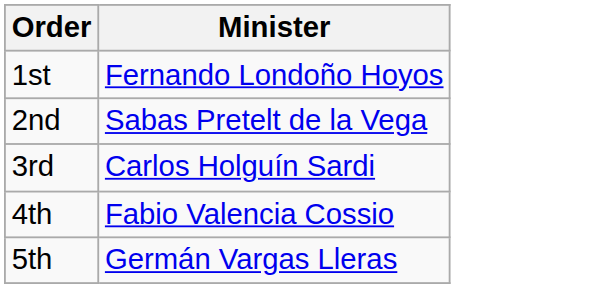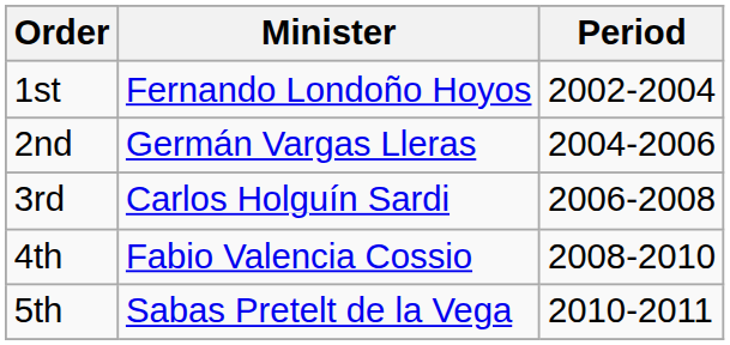+ column: Period | 2002-2004 | 2004-2006 | 2006-2008 | 2008-2010 | 2010-2011
2nd | Minister: Sabas Pretelt de la Vega -> Germán Vargas Lleras
5th | Minister: Germán Vargas Lleras -> Sabas Pretelt de la Vega
